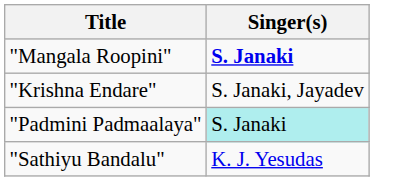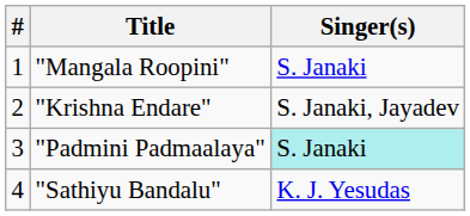+ column: # | 1 | 2 | 3 | 4
"Mangala Roopini" | Singer(s): bold -> normal
